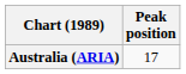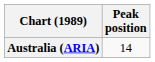Australia (ARIA) | Peak position: 17 -> 14
